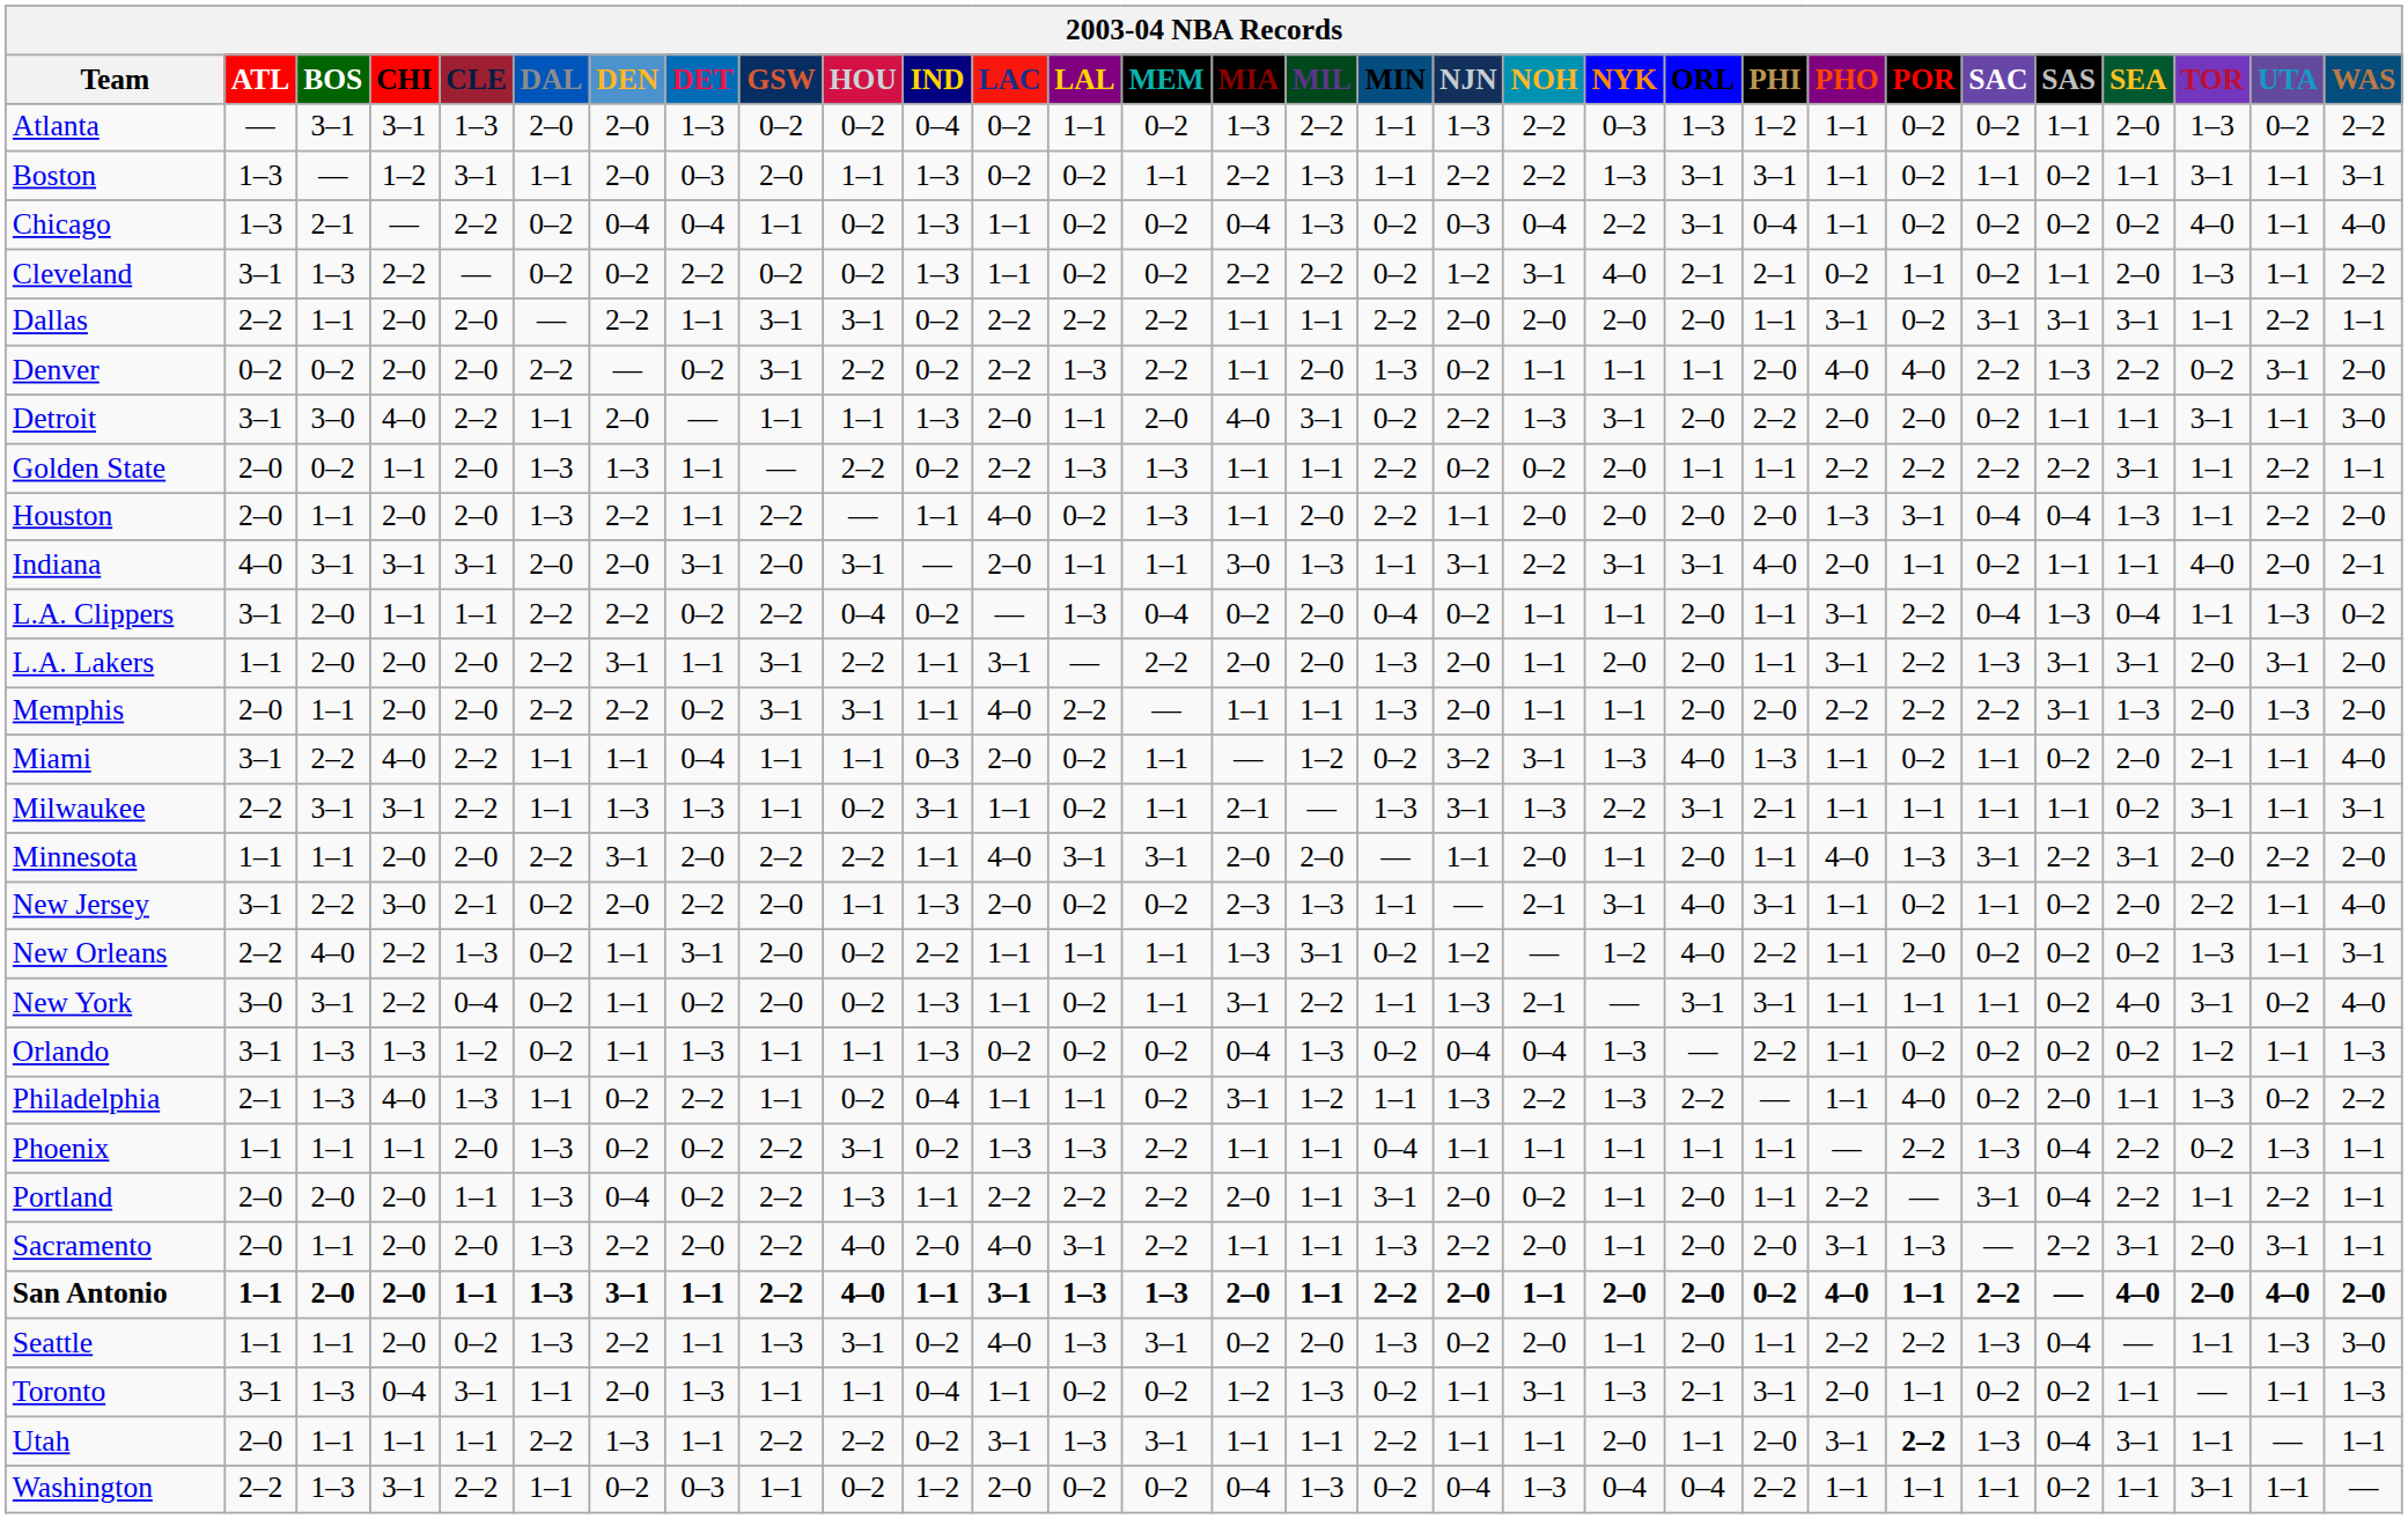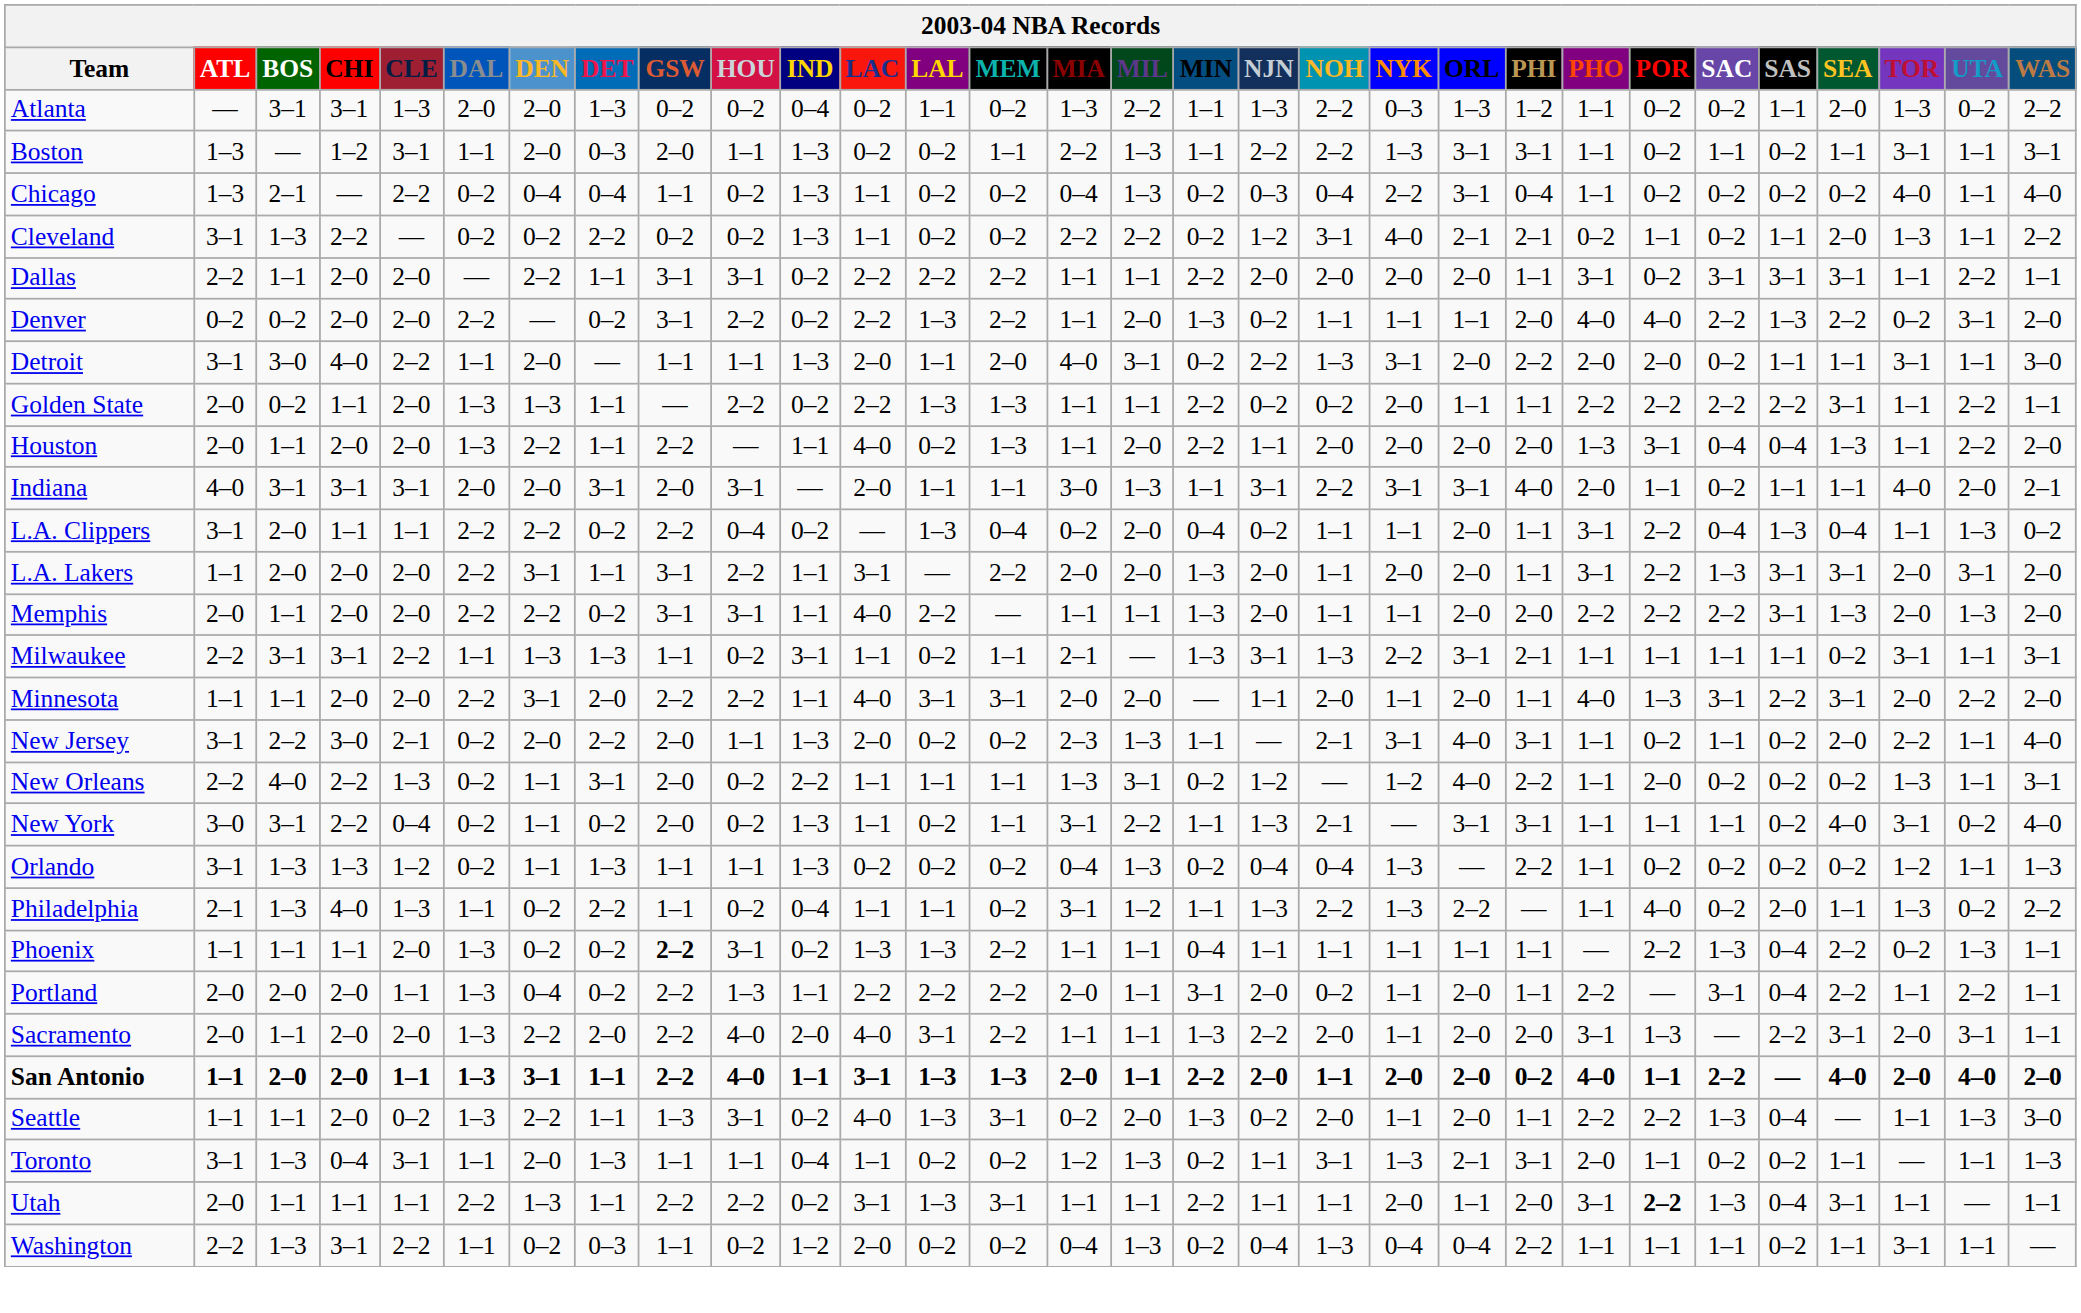- row: Miami | 3–1 | 2–2 | 4–0 | 2–2 | 1–1 | 1–1 | 0–4 | 1–1 | 1–1 | 0–3 | 2–0 | 0–2 | 1–1 | — | 1–2 | 0–2 | 3–2 | 3–1 | 1–3 | 4–0 | 1–3 | 1–1 | 0–2 | 1–1 | 0–2 | 2–0 | 2–1 | 1–1 | 4–0
Phoenix | GSW: normal -> bold
